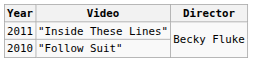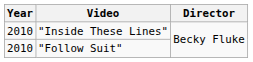"Inside These Lines" | Year: 2011 -> 2010
